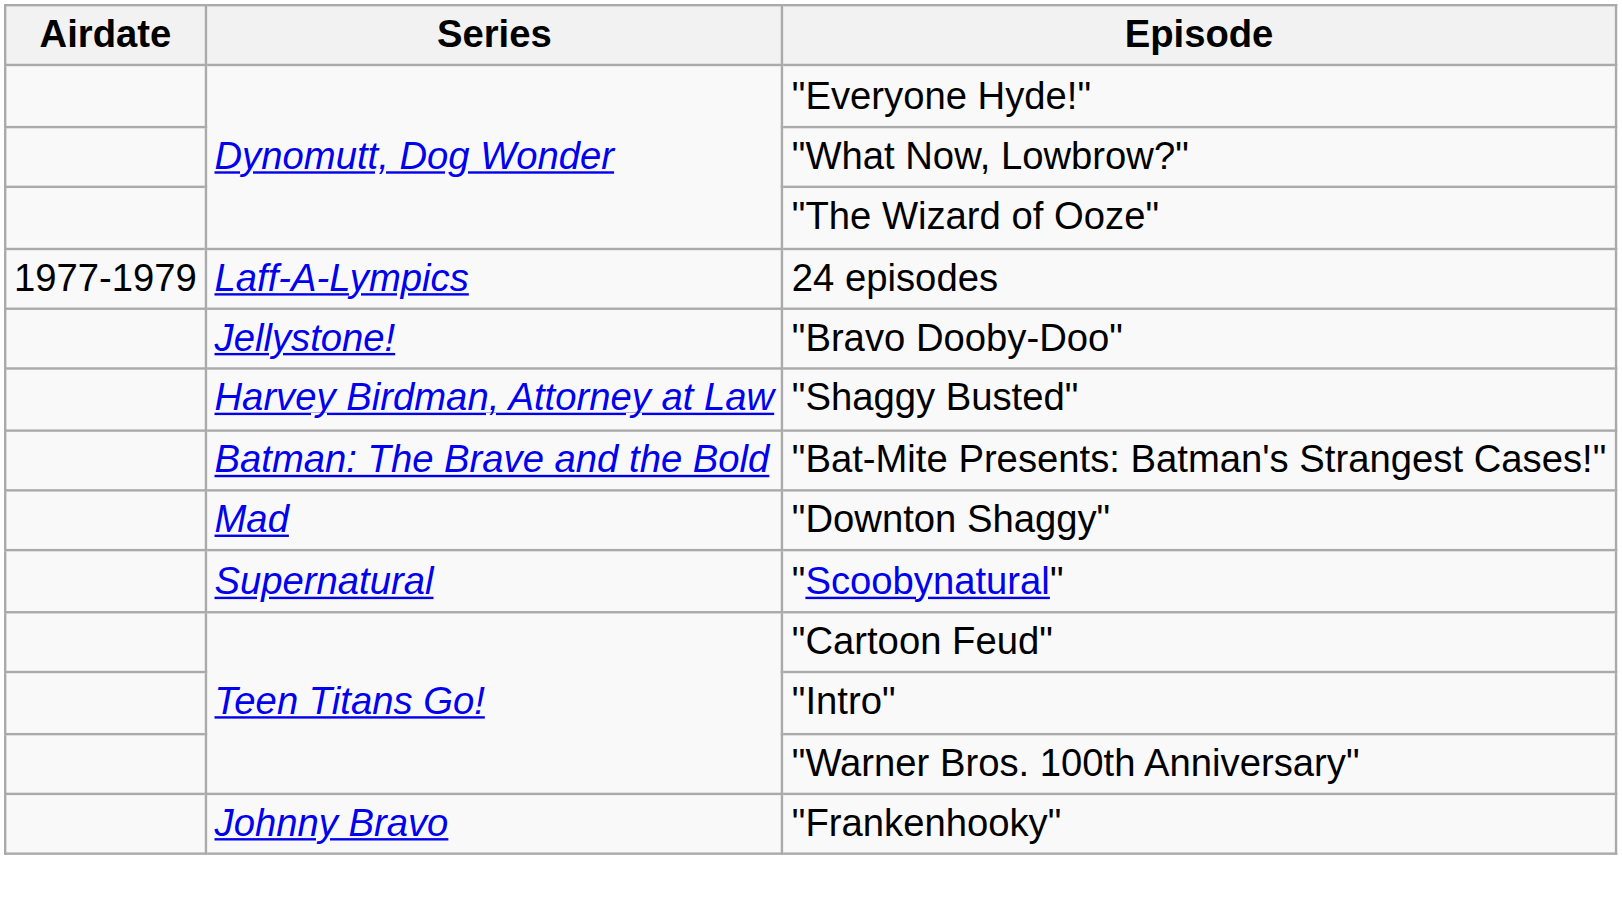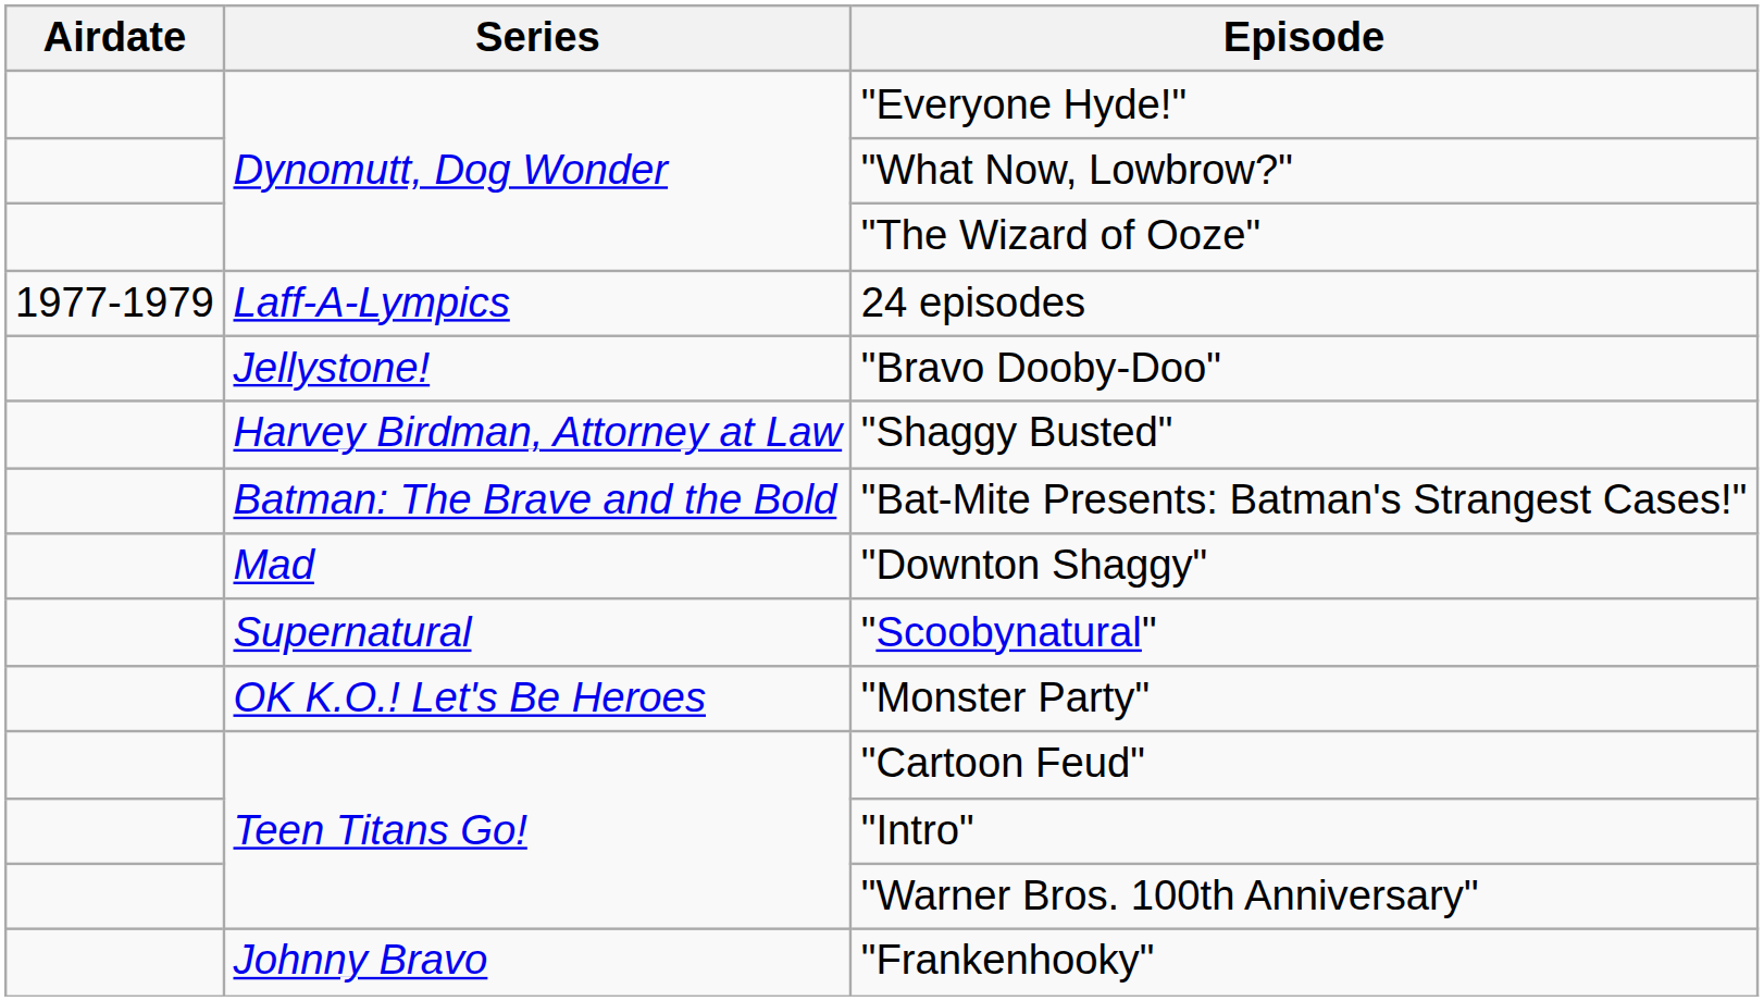+ row: OK K.O.! Let's Be Heroes | "Monster Party"
